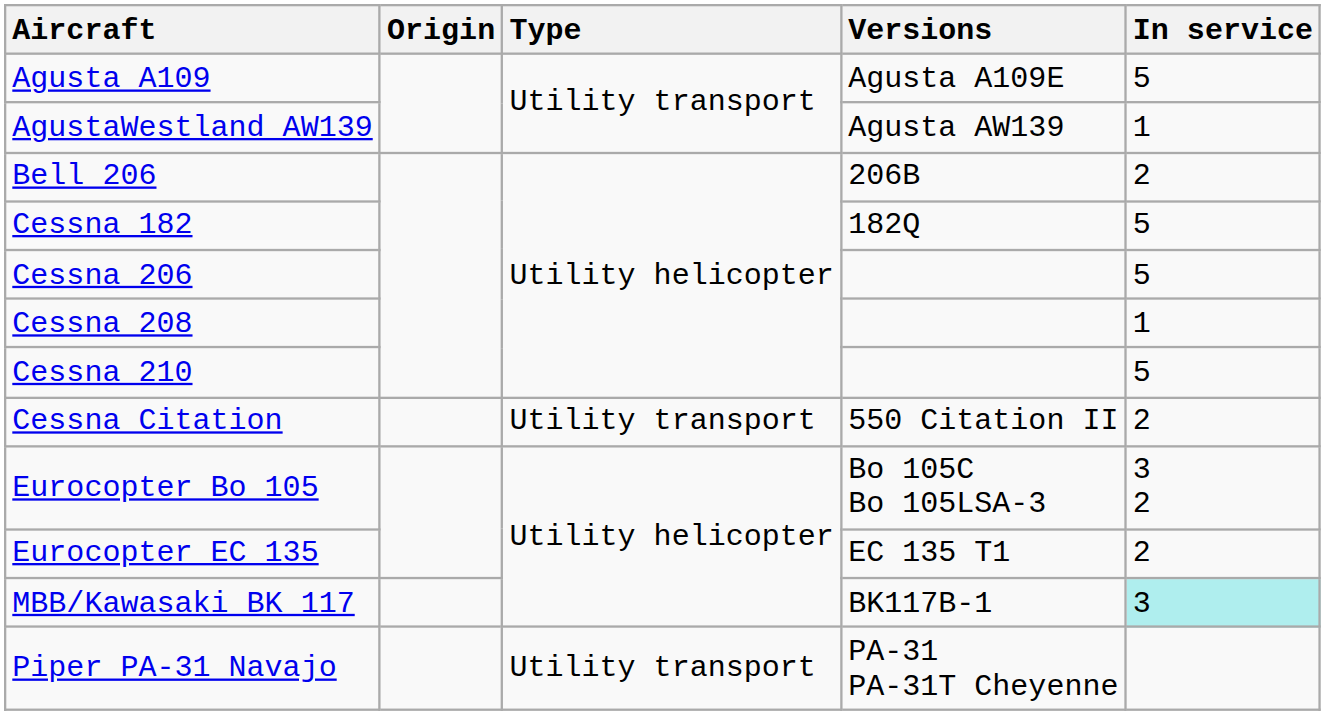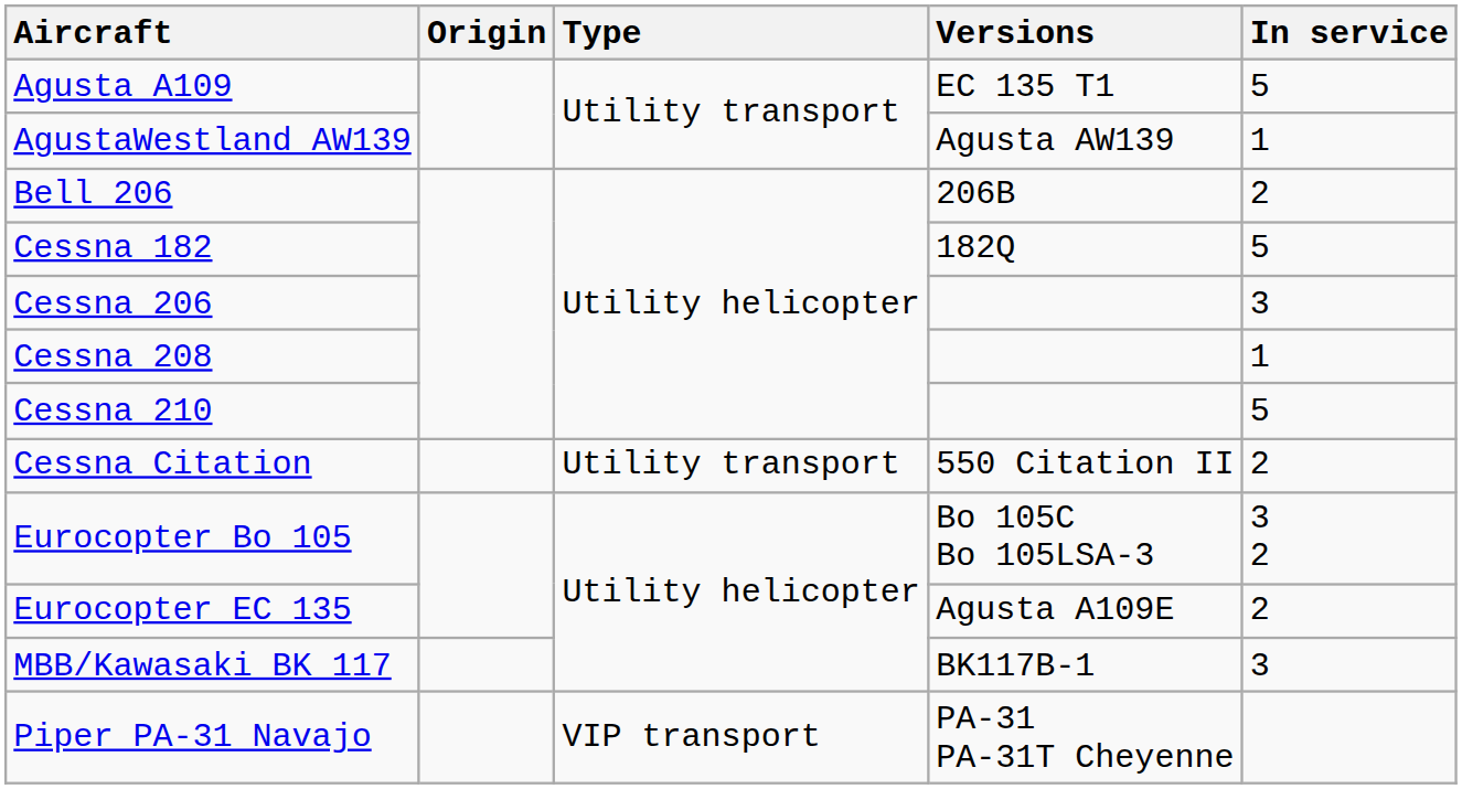Agusta A109 | Versions: Agusta A109E -> EC 135 T1
Cessna 206 | In service: 5 -> 3
Eurocopter EC 135 | Versions: EC 135 T1 -> Agusta A109E
MBB/Kawasaki BK 117 | In service: paleturquoise background -> no background
Piper PA-31 Navajo | Type: Utility transport -> VIP transport
